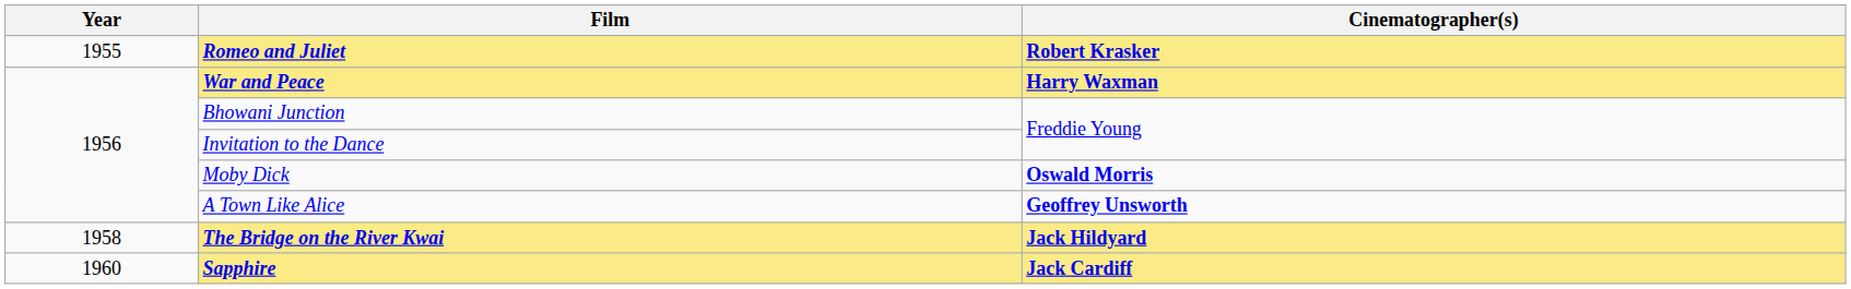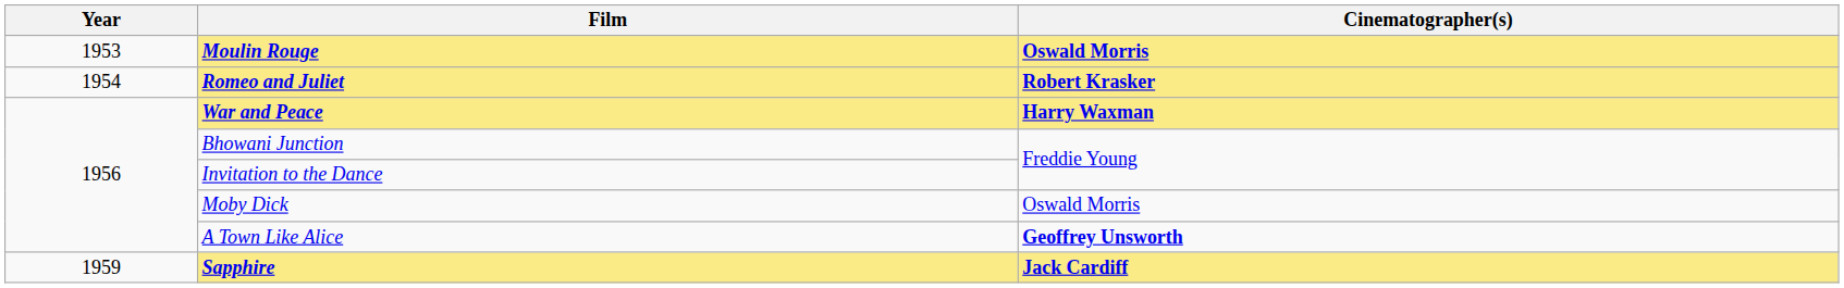+ row: 1953 | Moulin Rouge | Oswald Morris
Romeo and Juliet | Year: 1955 -> 1954
Moby Dick | Cinematographer(s): bold -> normal
- row: 1958 | The Bridge on the River Kwai | Jack Hildyard
Sapphire | Year: 1960 -> 1959
